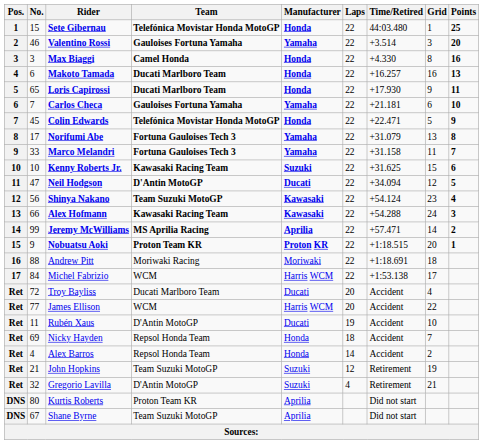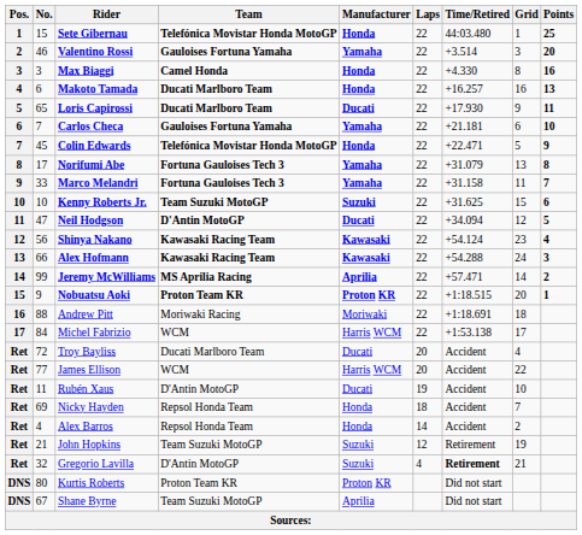Loris Capirossi | Manufacturer: Honda -> Ducati
Kenny Roberts Jr. | Team: Kawasaki Racing Team -> Team Suzuki MotoGP
Shinya Nakano | Team: Team Suzuki MotoGP -> Kawasaki Racing Team
Gregorio Lavilla | Time/Retired: normal -> bold
Kurtis Roberts | Manufacturer: Aprilia -> Proton KR
